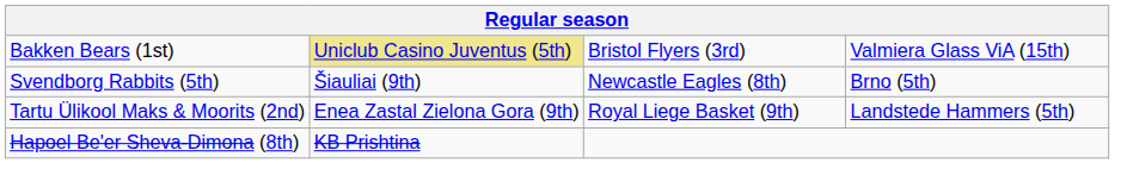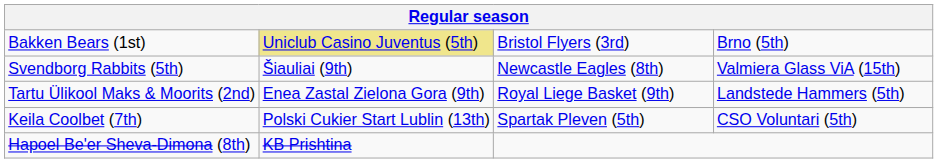Bakken Bears (1st) | column 4: Valmiera Glass ViA (15th) -> Brno (5th)
Svendborg Rabbits (5th) | column 4: Brno (5th) -> Valmiera Glass ViA (15th)
+ row: Keila Coolbet (7th) | Polski Cukier Start Lublin (13th) | Spartak Pleven (5th) | CSO Voluntari (5th)
